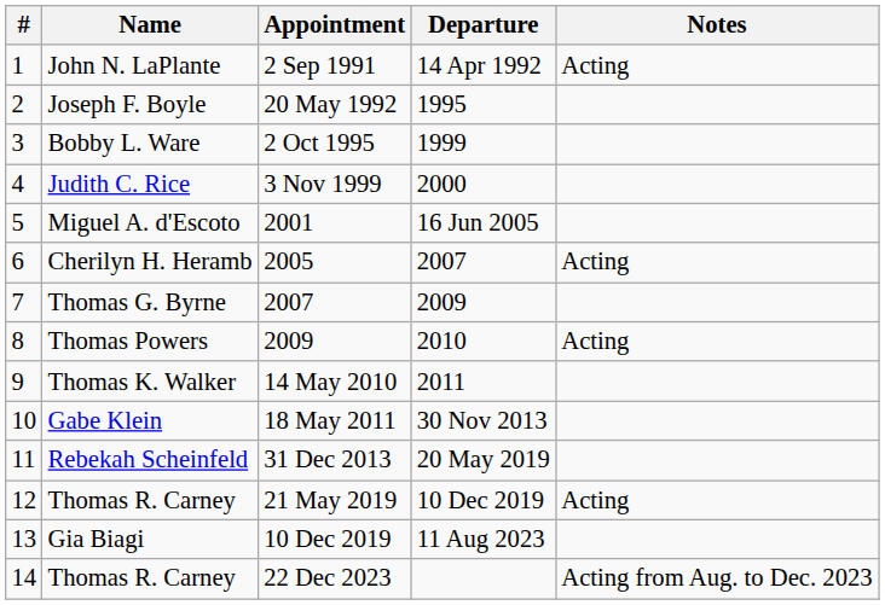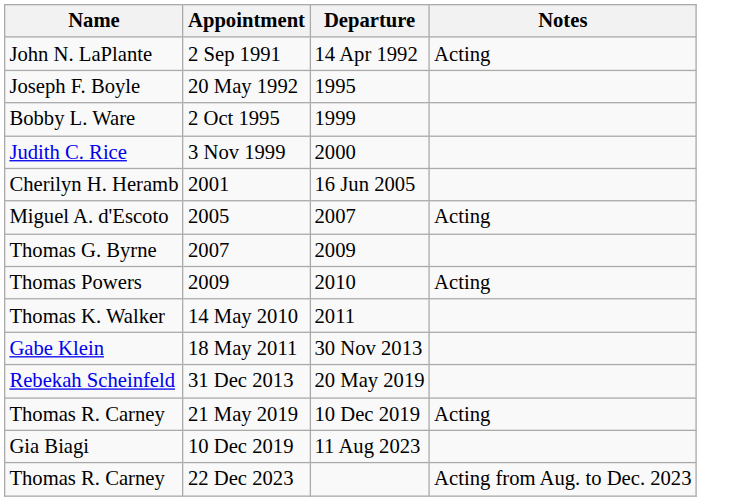- column: # | 1 | 2 | 3 | 4 | 5 | 6 | 7 | 8 | 9 | 10 | 11 | 12 | 13 | 14
2001 | Name: Miguel A. d'Escoto -> Cherilyn H. Heramb
2005 | Name: Cherilyn H. Heramb -> Miguel A. d'Escoto
